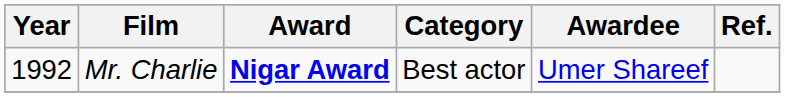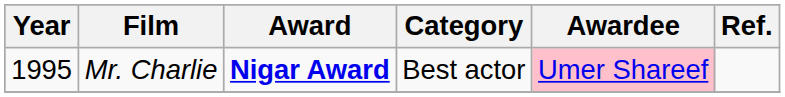Mr. Charlie | Year: 1992 -> 1995
Mr. Charlie | Awardee: no background -> pink background
